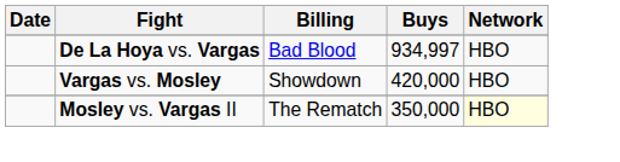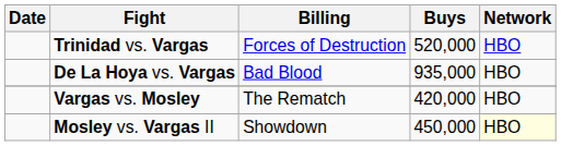+ row: Trinidad vs. Vargas | Forces of Destruction | 520,000 | HBO
De La Hoya vs. Vargas | Buys: 934,997 -> 935,000
Vargas vs. Mosley | Billing: Showdown -> The Rematch
Mosley vs. Vargas II | Billing: The Rematch -> Showdown
Mosley vs. Vargas II | Buys: 350,000 -> 450,000
